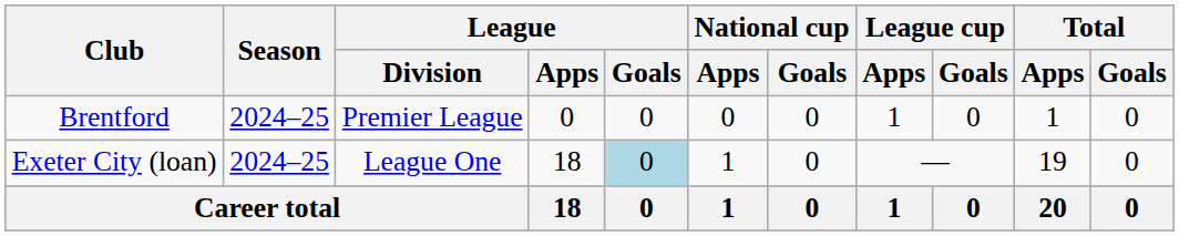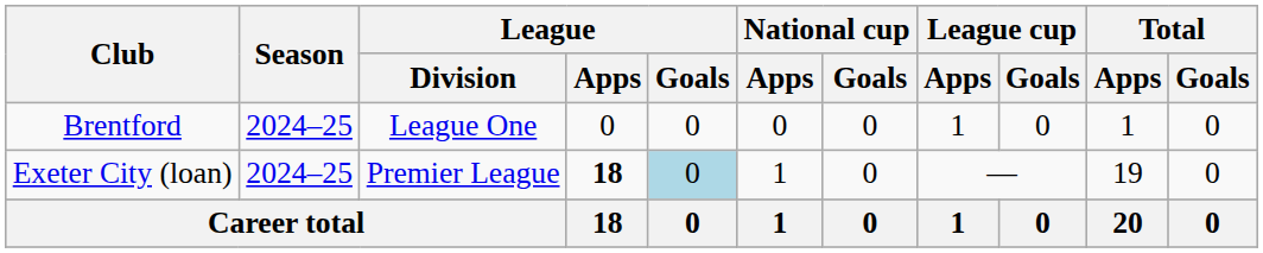Brentford | League / Division: Premier League -> League One
Exeter City (loan) | League / Division: League One -> Premier League
Exeter City (loan) | League / Apps: normal -> bold
